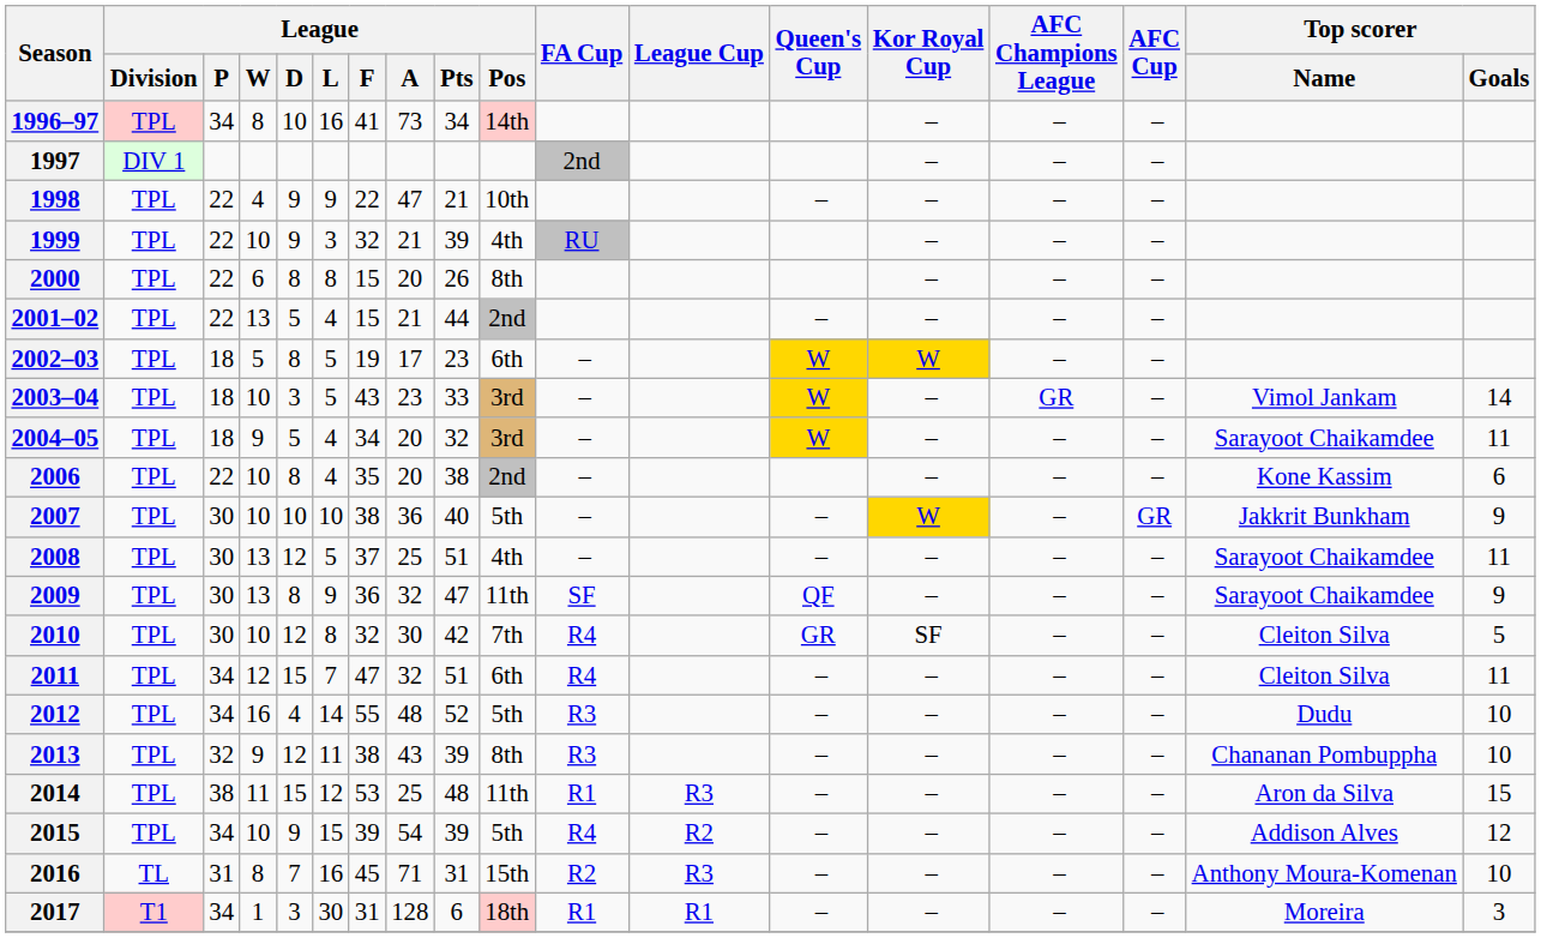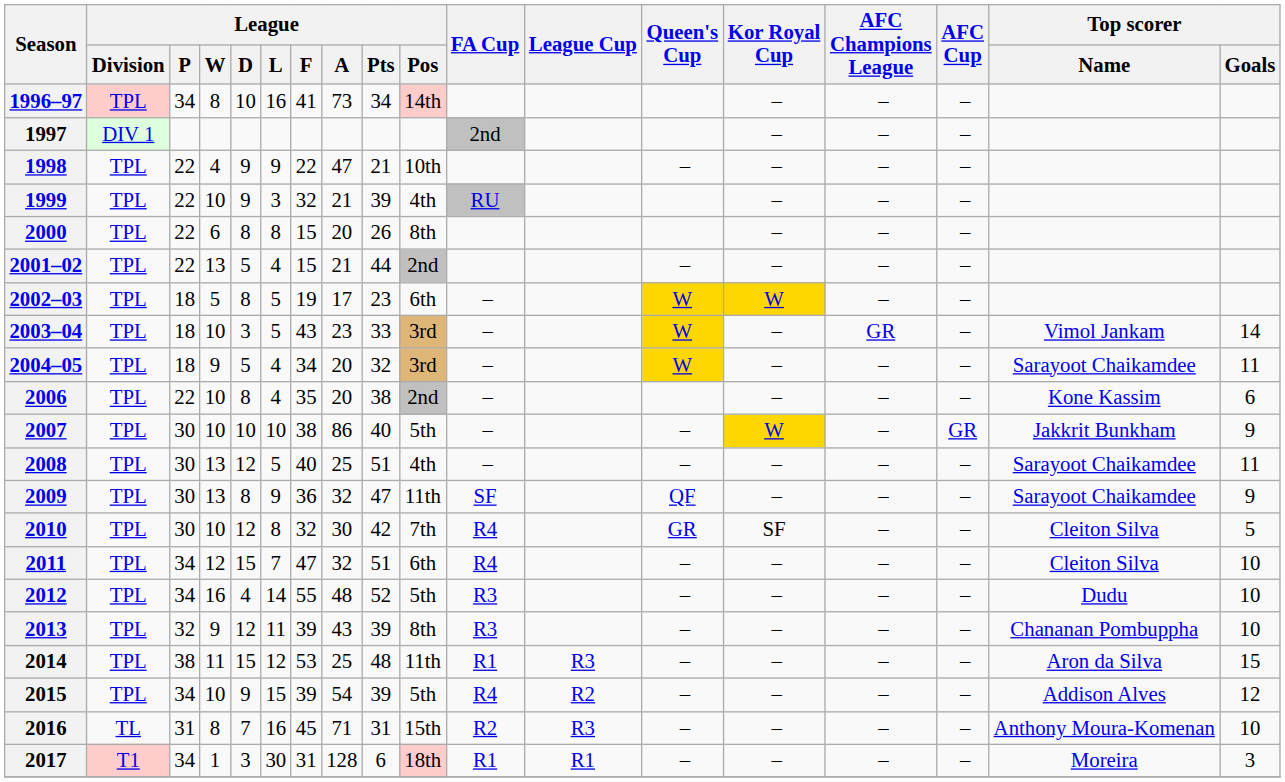2007 | League / A: 36 -> 86
2008 | League / F: 37 -> 40
2011 | Top scorer / Goals: 11 -> 10
2013 | League / F: 38 -> 39
